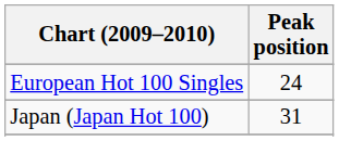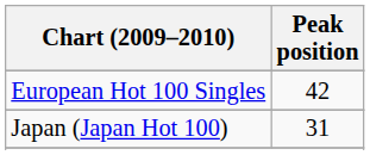European Hot 100 Singles | Peak position: 24 -> 42
